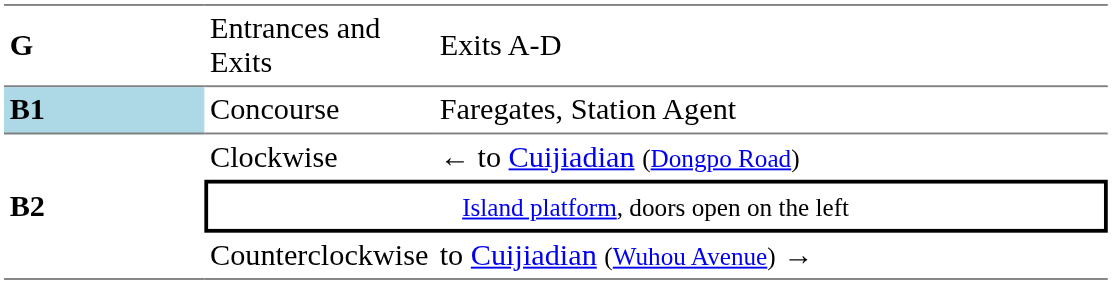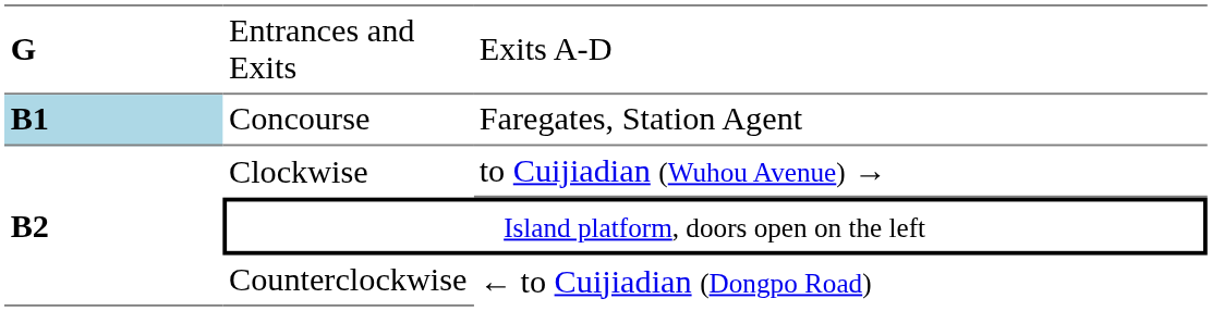Clockwise | column 3: ← to Cuijiadian (Dongpo Road) -> to Cuijiadian (Wuhou Avenue) →
Counterclockwise | column 3: to Cuijiadian (Wuhou Avenue) → -> ← to Cuijiadian (Dongpo Road)
